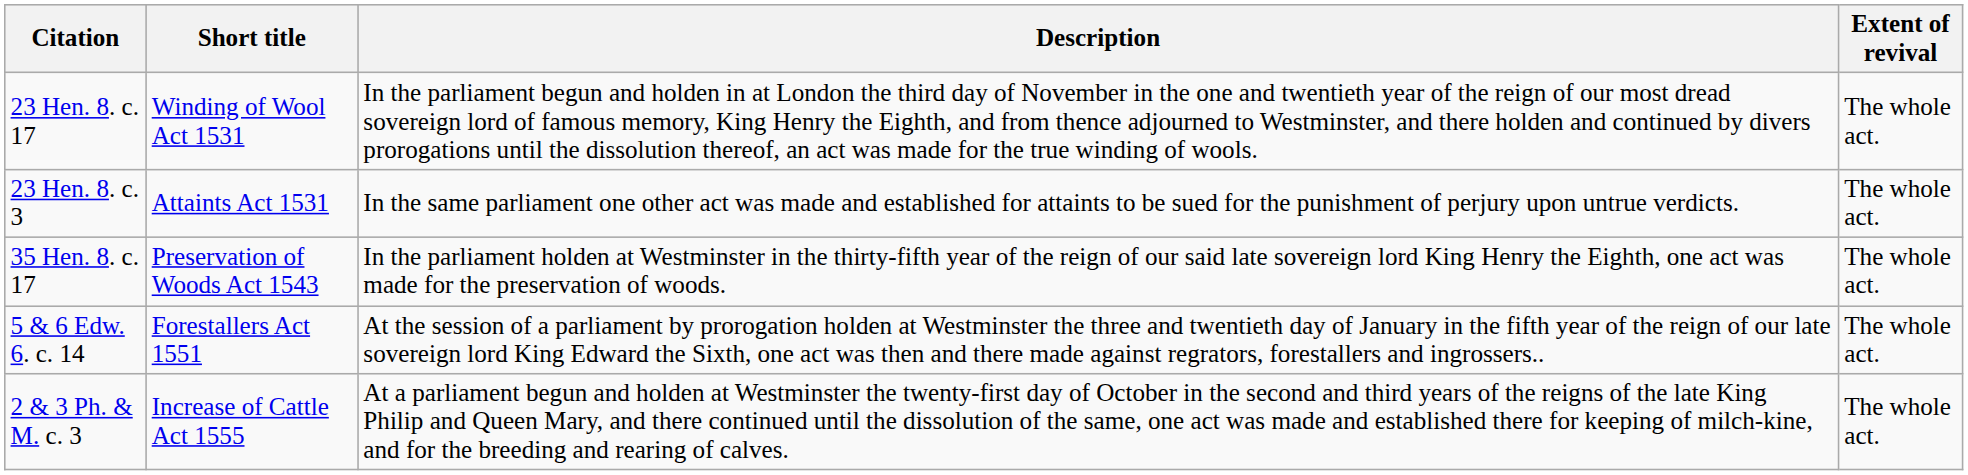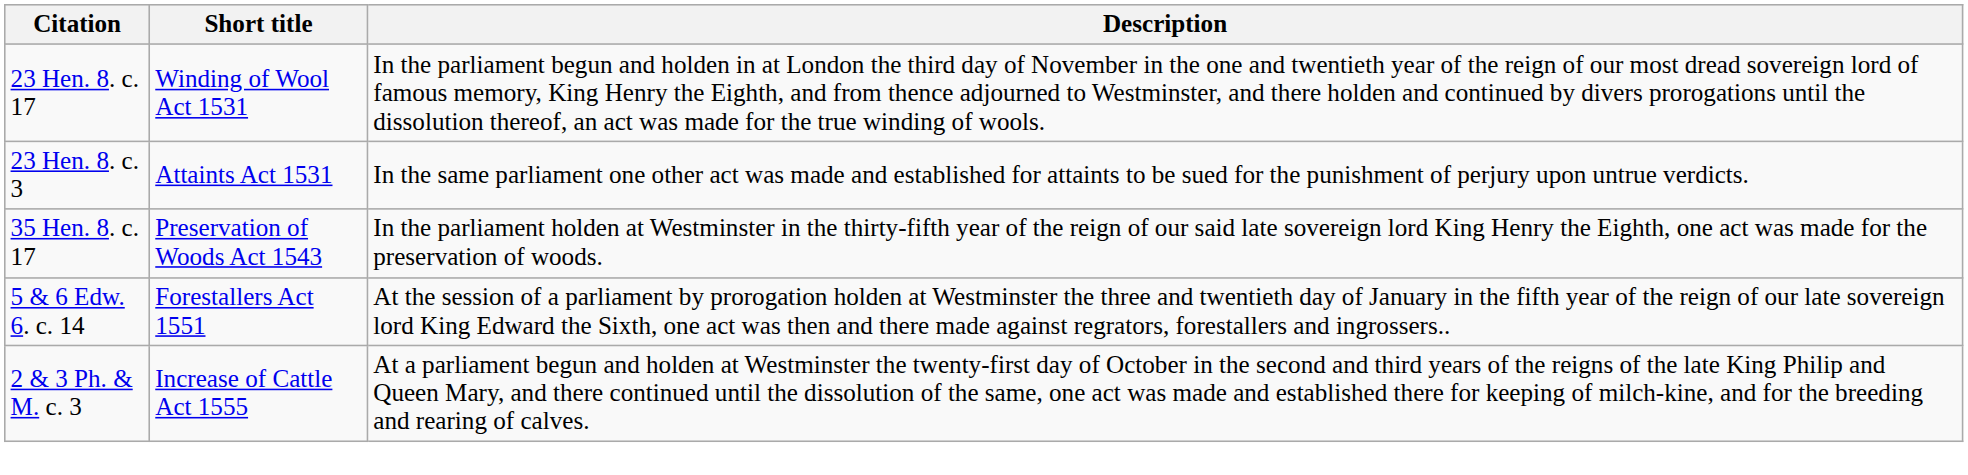- column: Extent of revival | The whole act. | The whole act. | The whole act. | The whole act. | The whole act.
